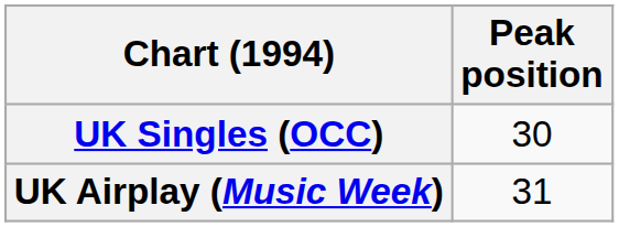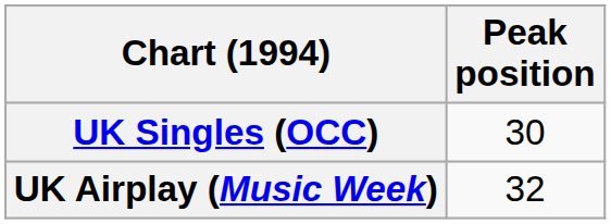UK Airplay (Music Week) | Peak position: 31 -> 32
